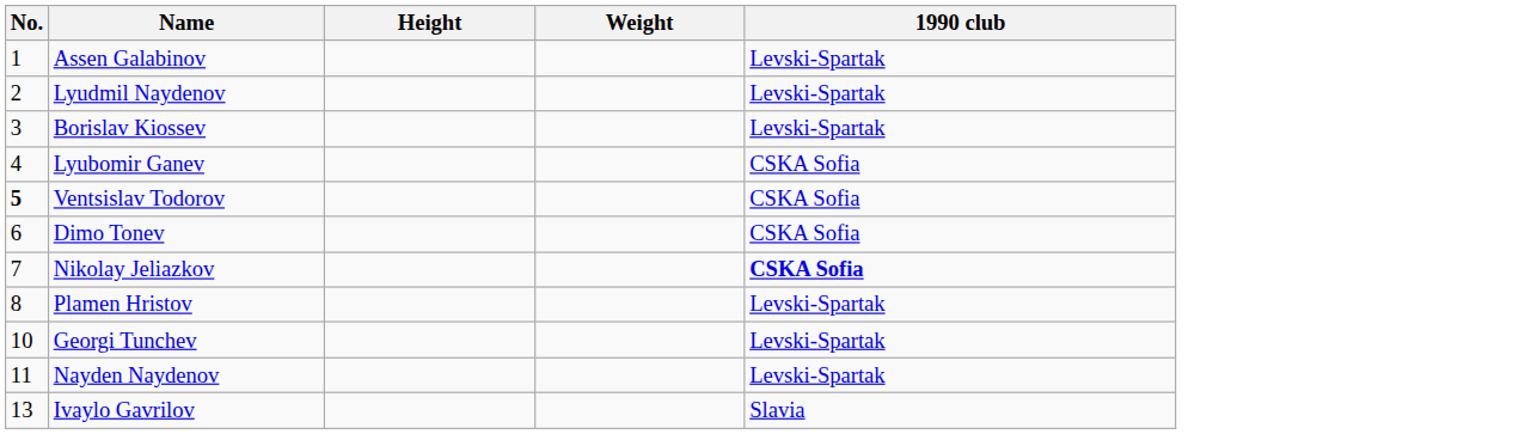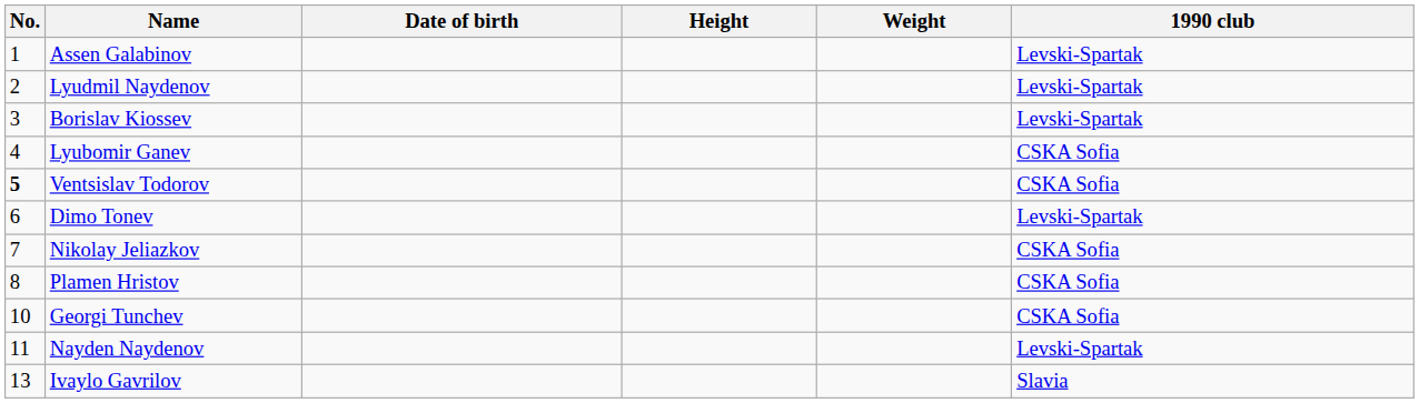+ column: Date of birth
Dimo Tonev | 1990 club: CSKA Sofia -> Levski-Spartak
Nikolay Jeliazkov | 1990 club: bold -> normal
Plamen Hristov | 1990 club: Levski-Spartak -> CSKA Sofia
Georgi Tunchev | 1990 club: Levski-Spartak -> CSKA Sofia
